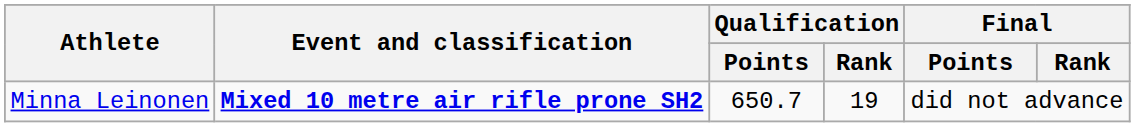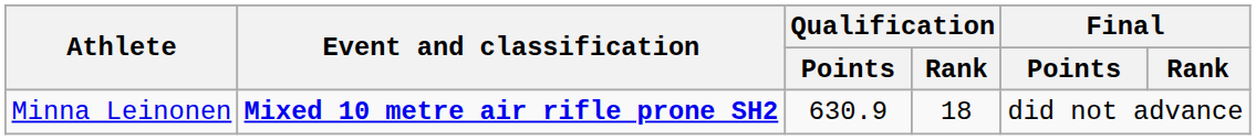Minna Leinonen | Qualification / Points: 650.7 -> 630.9
Minna Leinonen | Qualification / Rank: 19 -> 18
